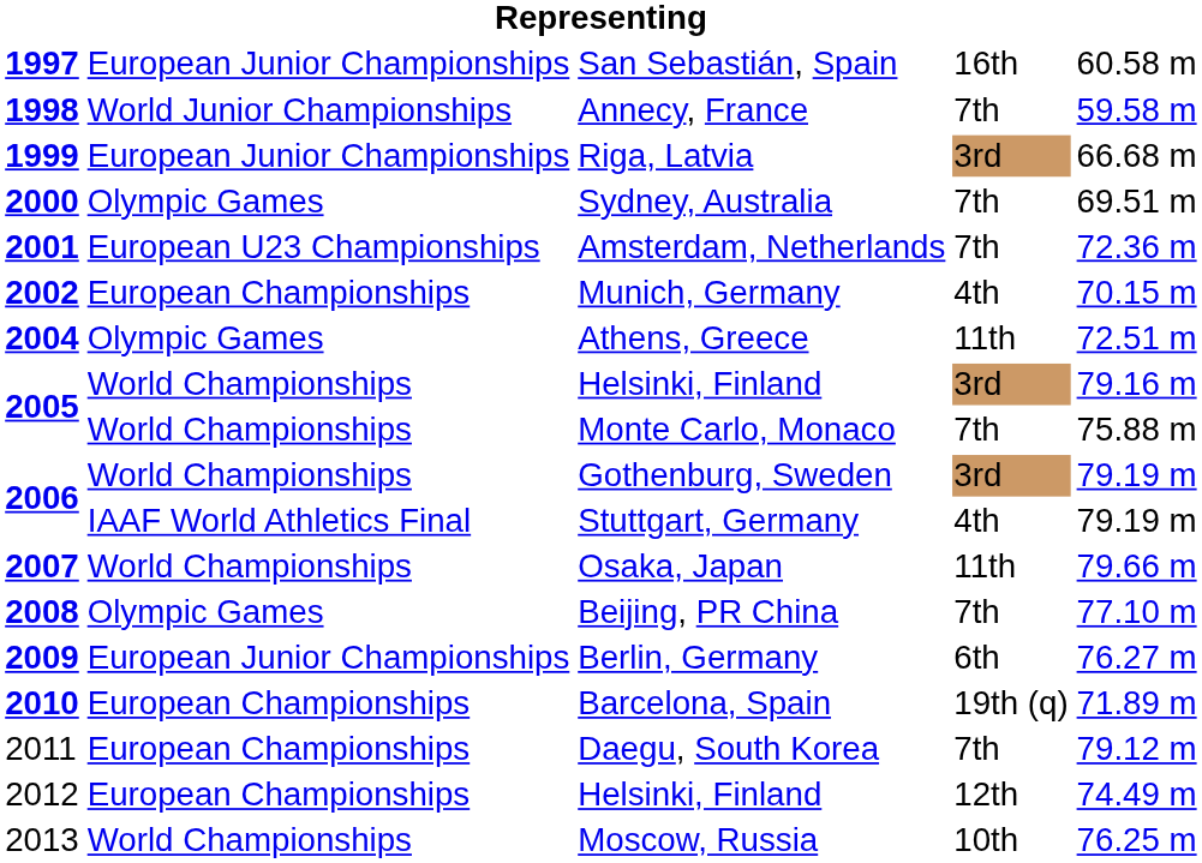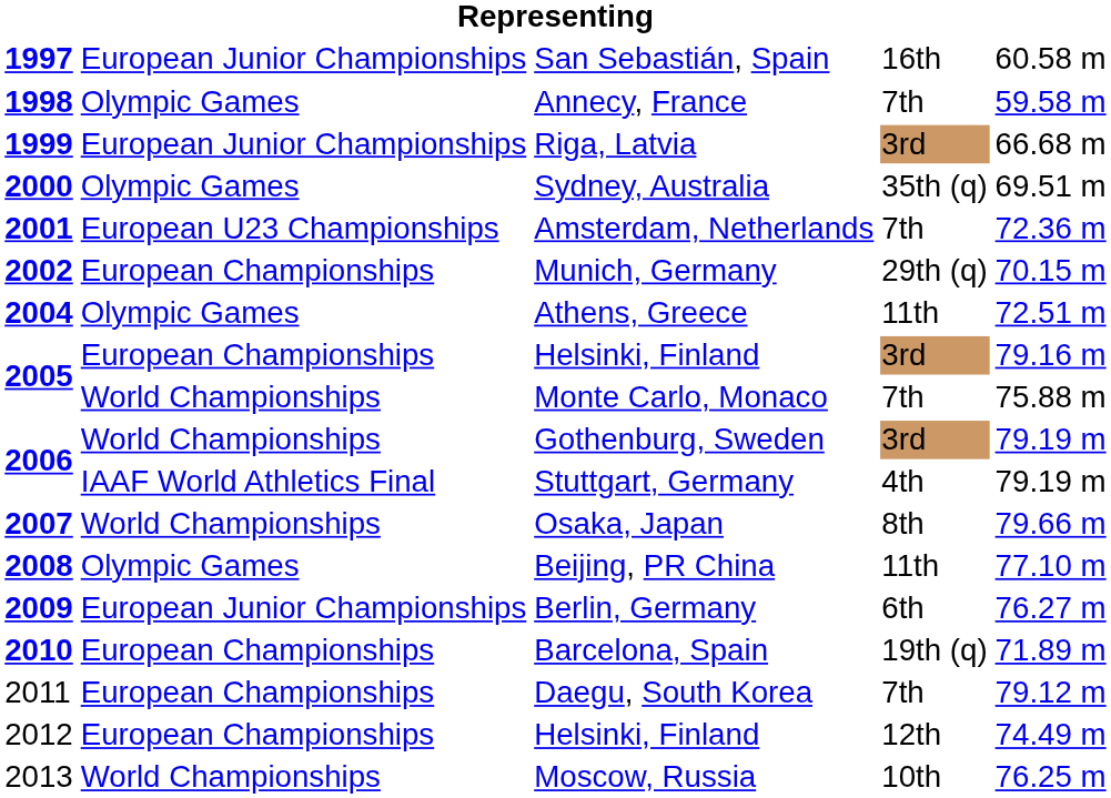Annecy, France | column 2: World Junior Championships -> Olympic Games
Sydney, Australia | column 4: 7th -> 35th (q)
Munich, Germany | column 4: 4th -> 29th (q)
2005 / Helsinki, Finland | column 2: World Championships -> European Championships
Osaka, Japan | column 4: 11th -> 8th
Beijing, PR China | column 4: 7th -> 11th
